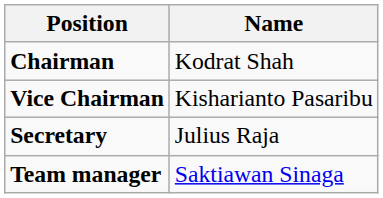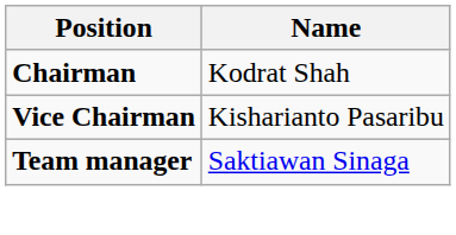- row: Secretary | Julius Raja
